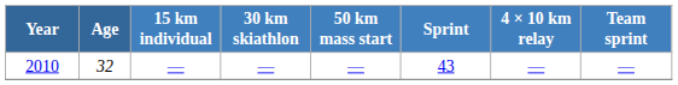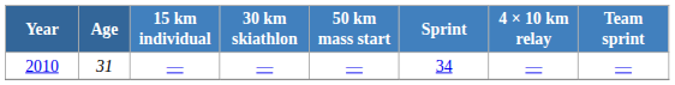2010 | Age: 32 -> 31
2010 | Sprint: 43 -> 34
